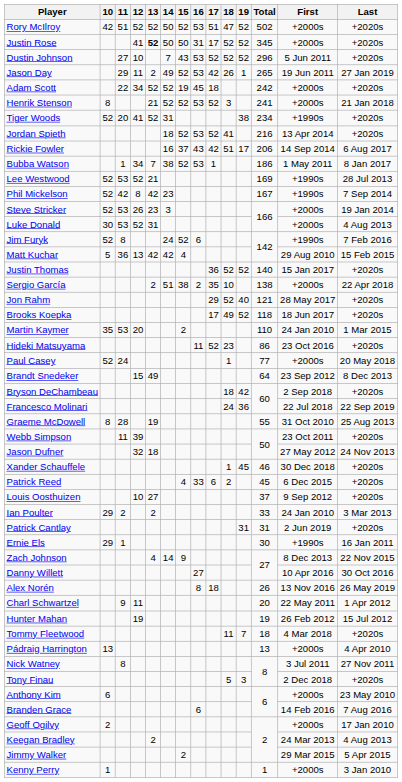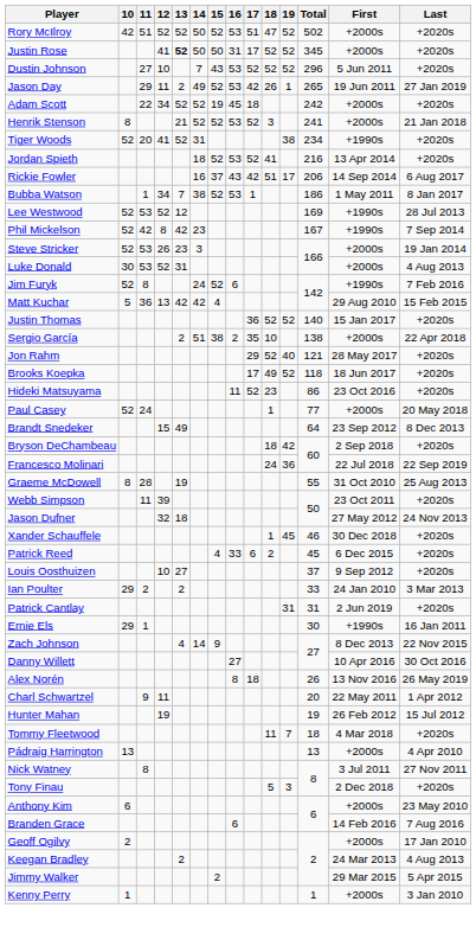Lee Westwood | 13: 21 -> 12
- row: Martin Kaymer | 35 | 53 | 20 | 2 | 110 | 24 Jan 2010 | 1 Mar 2015
